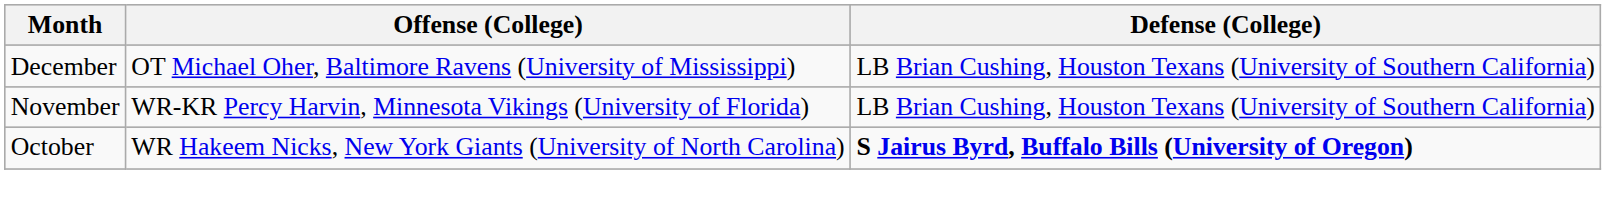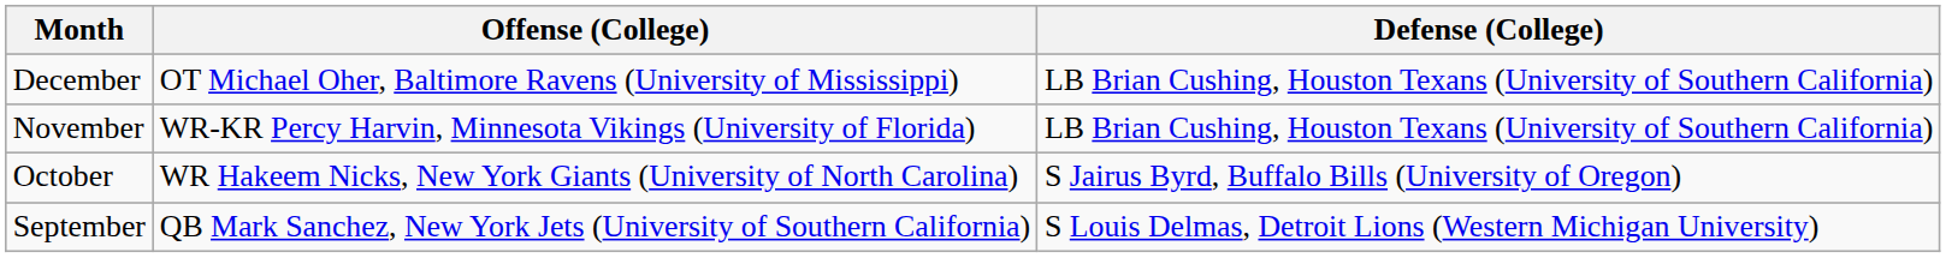October | Defense (College): bold -> normal
+ row: September | QB Mark Sanchez, New York Jets (University of Southern California) | S Louis Delmas, Detroit Lions (Western Michigan University)
